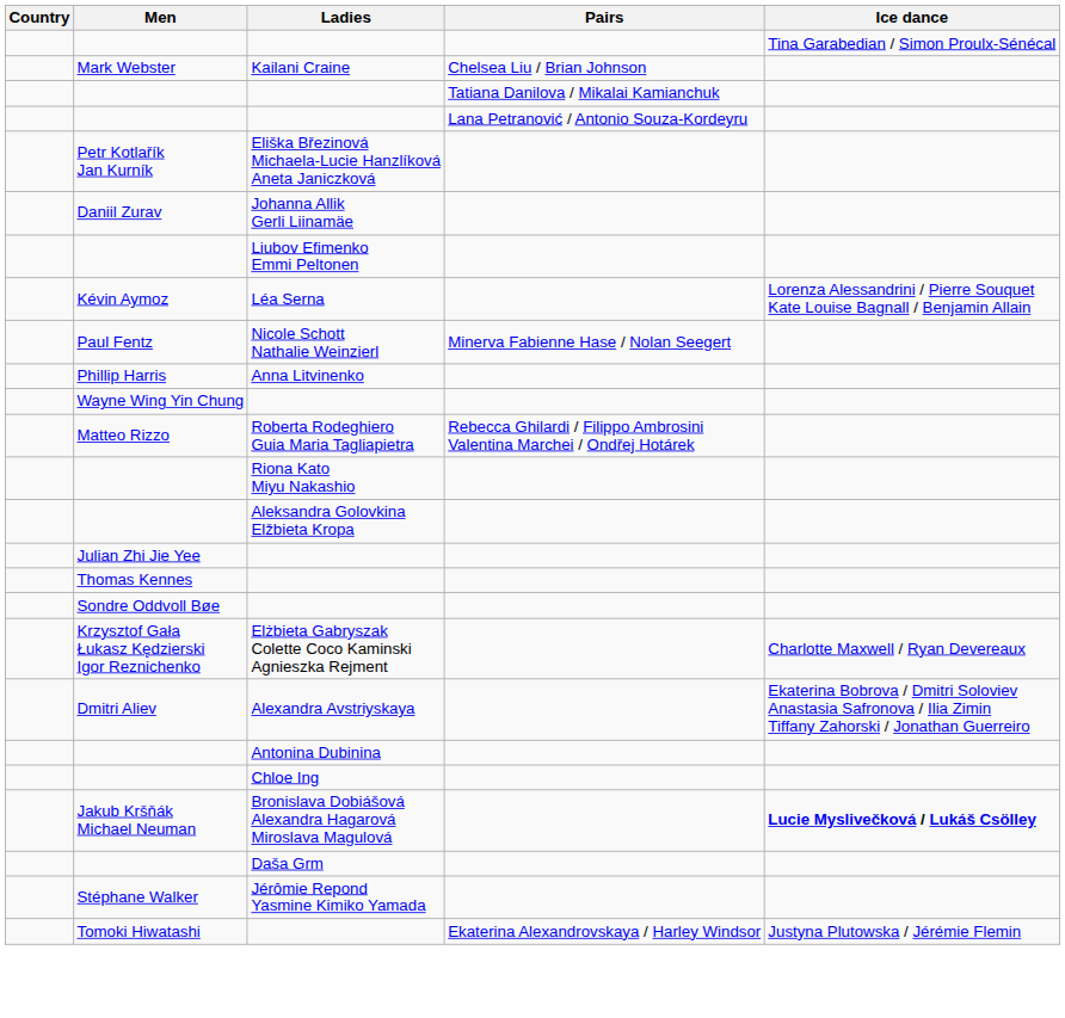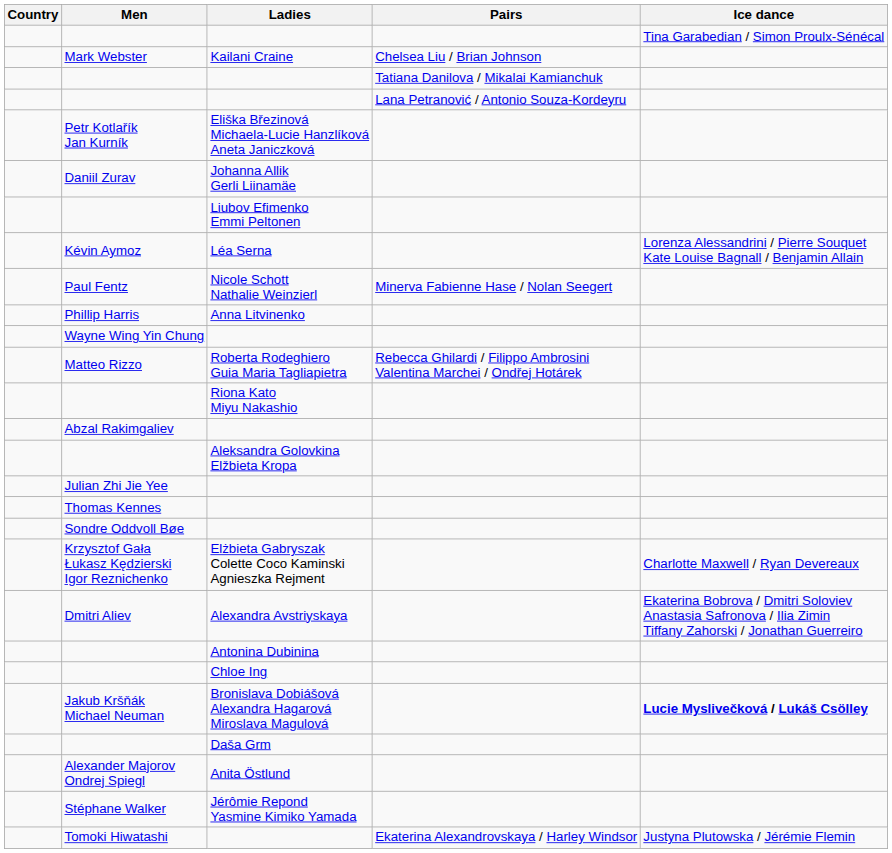+ row: Abzal Rakimgaliev
+ row: Alexander Majorov Ondrej Spiegl | Anita Östlund
